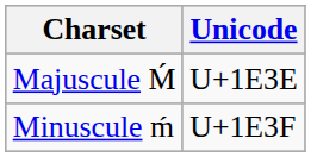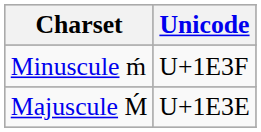rows swapped: Majuscule Ḿ <-> Minuscule ḿ
